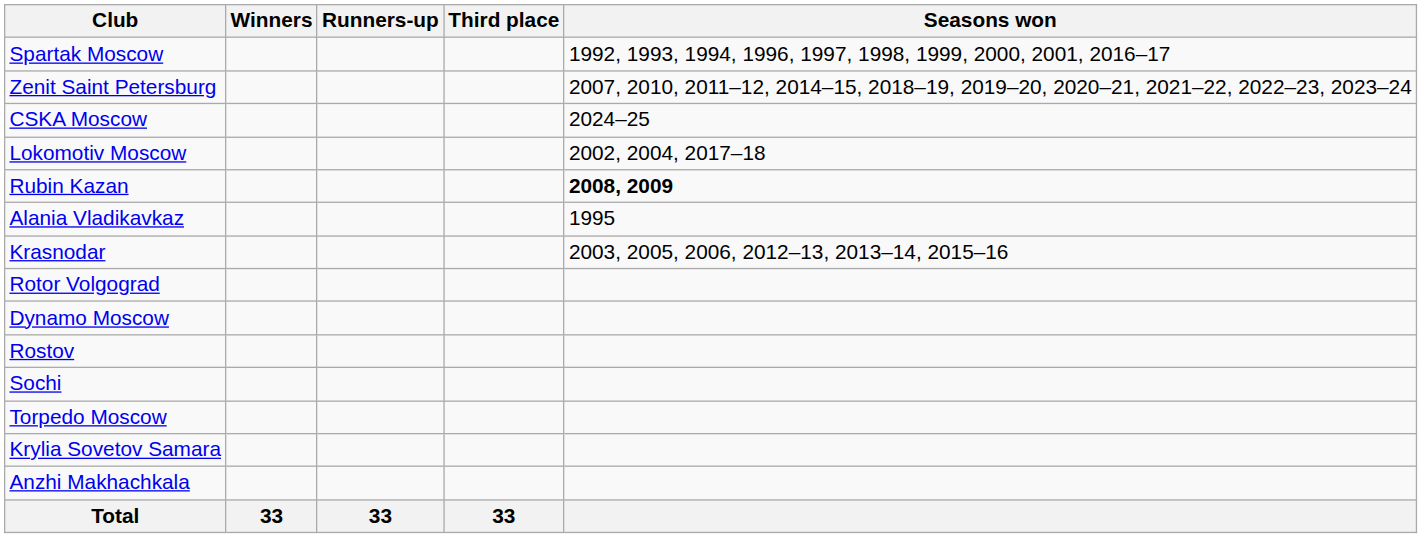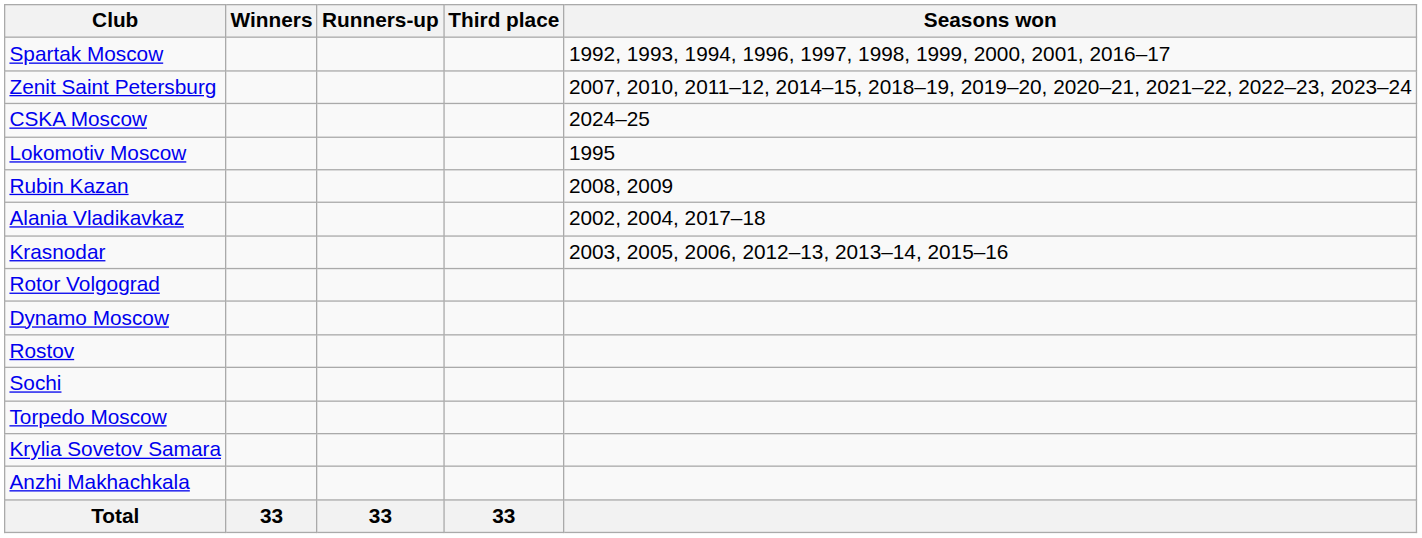Lokomotiv Moscow | Seasons won: 2002, 2004, 2017–18 -> 1995
Rubin Kazan | Seasons won: bold -> normal
Alania Vladikavkaz | Seasons won: 1995 -> 2002, 2004, 2017–18
